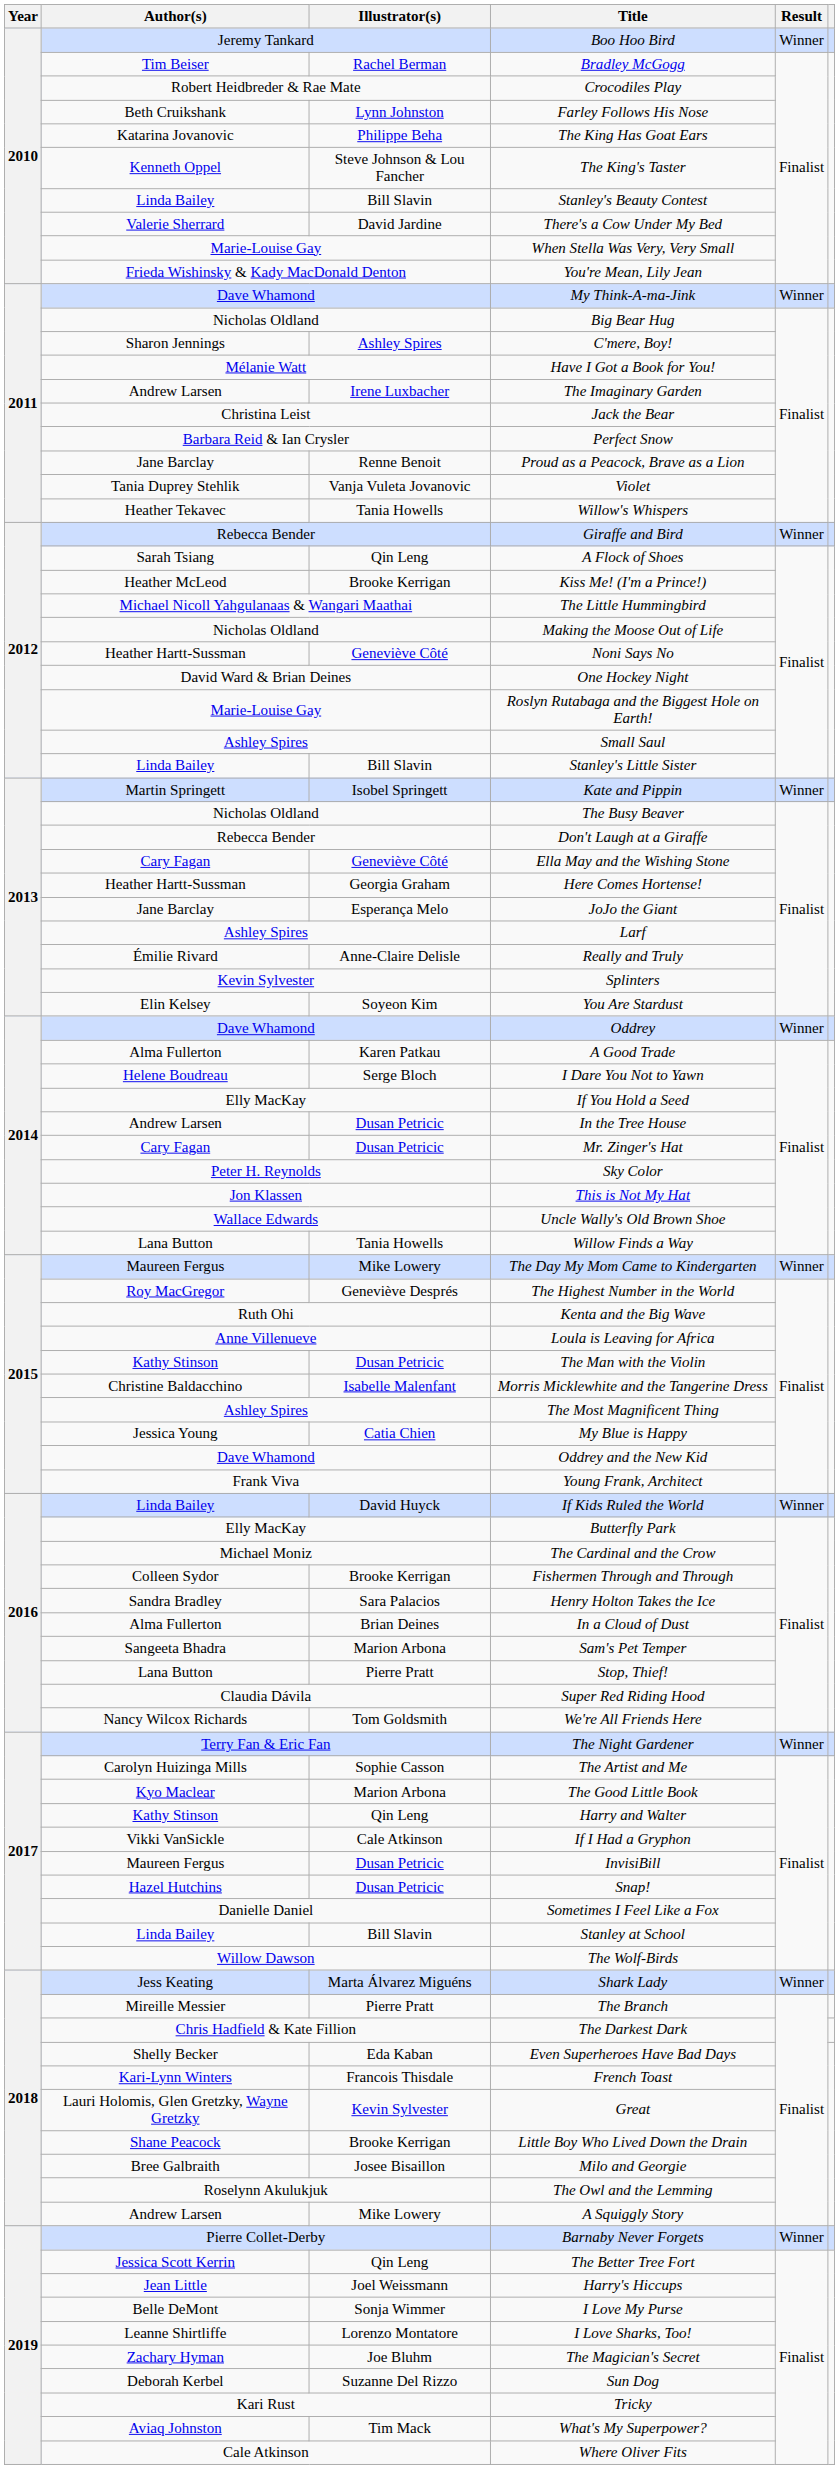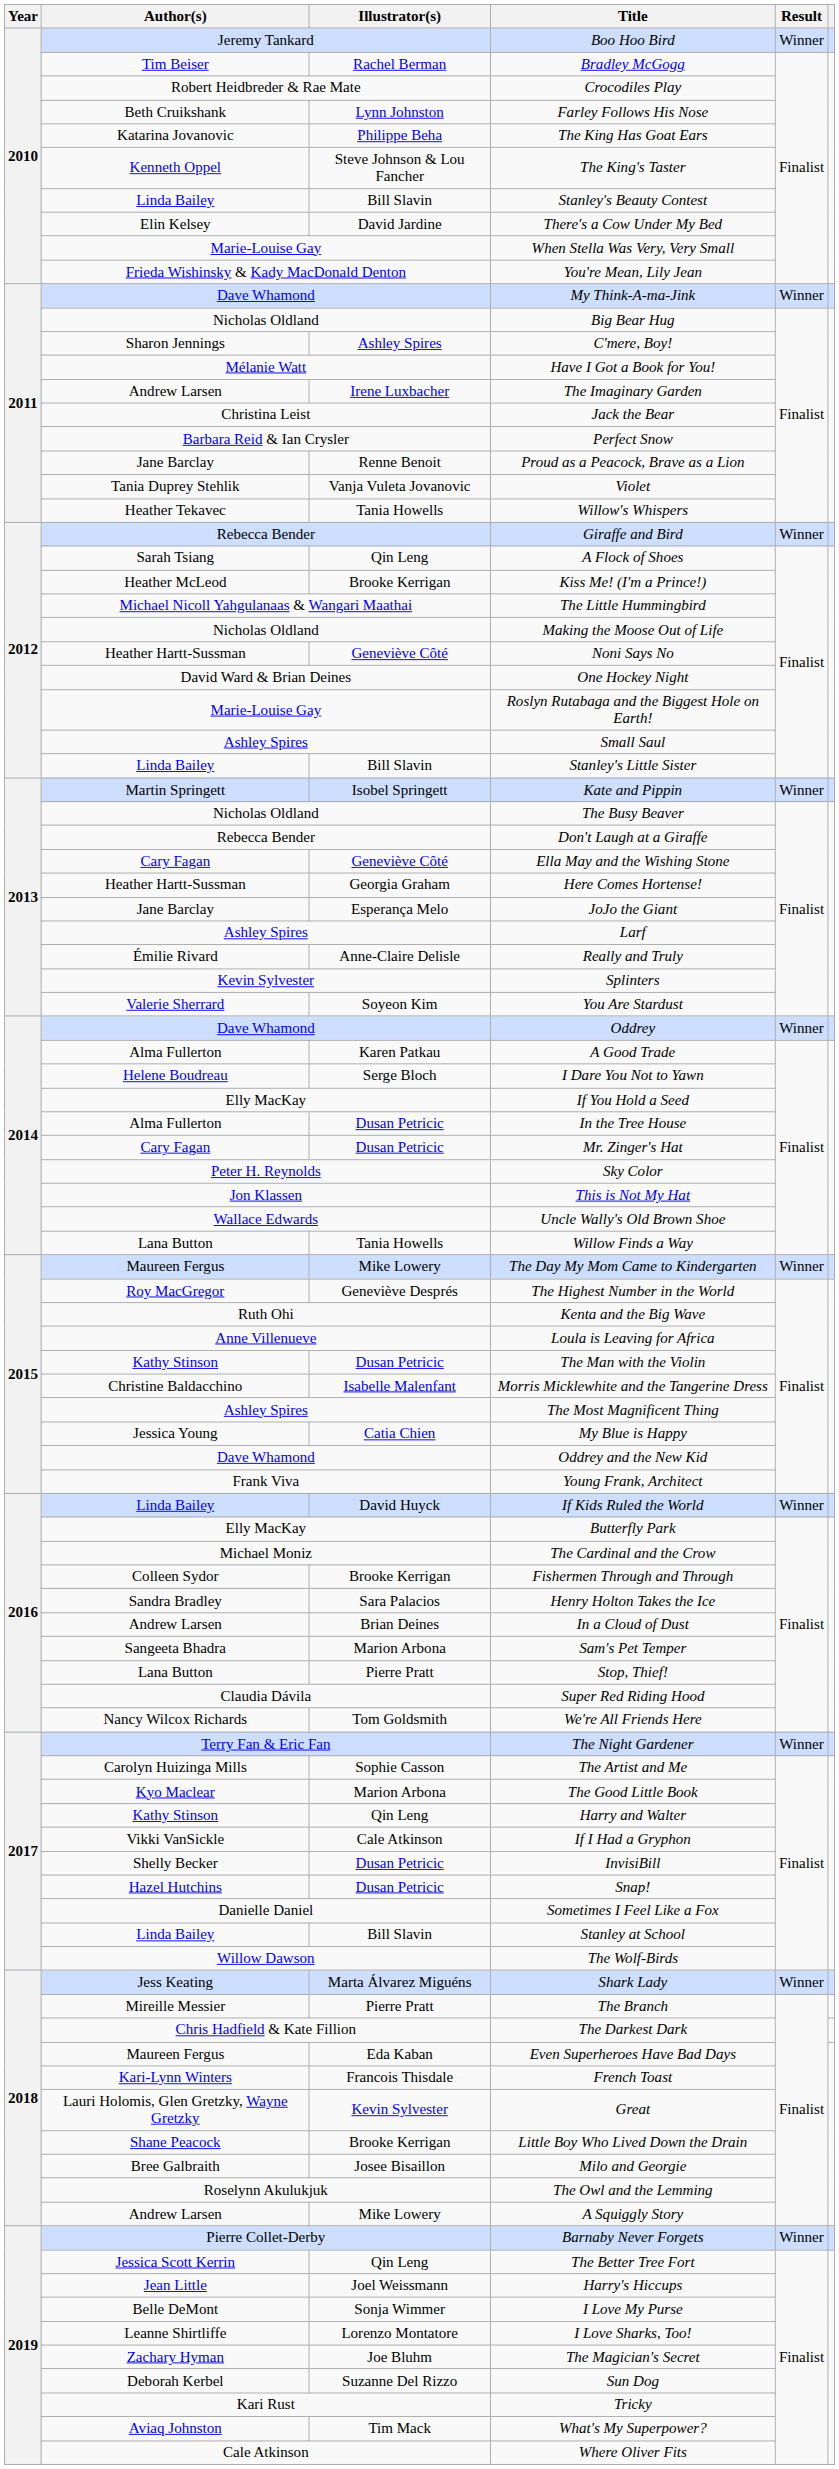There's a Cow Under My Bed | Author(s): Valerie Sherrard -> Elin Kelsey
You Are Stardust | Author(s): Elin Kelsey -> Valerie Sherrard
In the Tree House | Author(s): Andrew Larsen -> Alma Fullerton
In a Cloud of Dust | Author(s): Alma Fullerton -> Andrew Larsen
InvisiBill | Author(s): Maureen Fergus -> Shelly Becker
Even Superheroes Have Bad Days | Author(s): Shelly Becker -> Maureen Fergus
